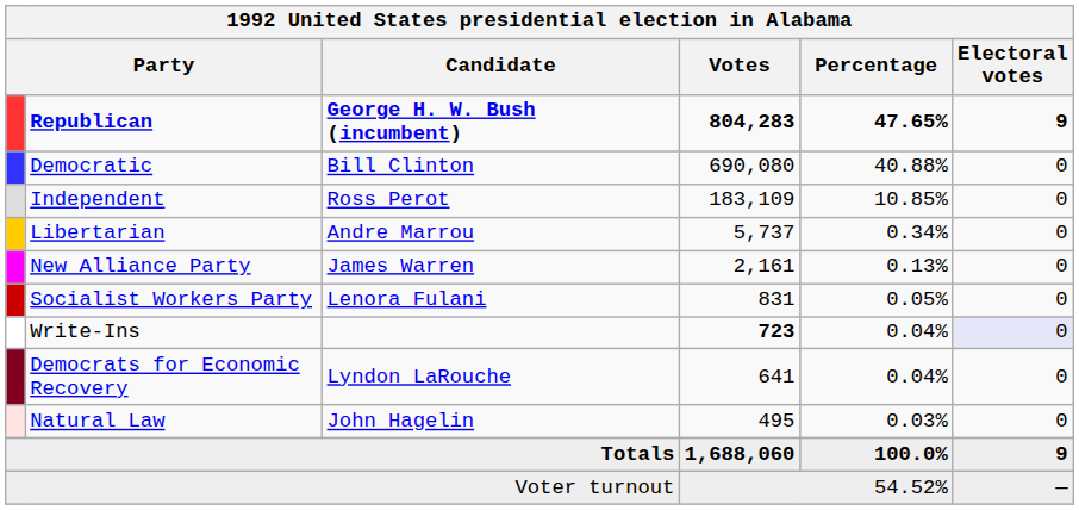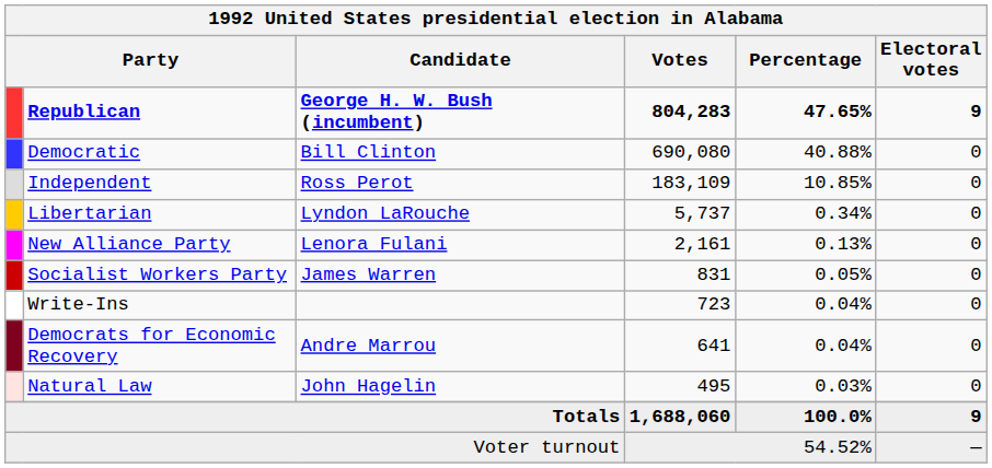Libertarian | Candidate: Andre Marrou -> Lyndon LaRouche
New Alliance Party | Candidate: James Warren -> Lenora Fulani
Socialist Workers Party | Candidate: Lenora Fulani -> James Warren
Write-Ins | Votes: bold -> normal
Write-Ins | Electoral votes: lavender background -> no background
Democrats for Economic Recovery | Candidate: Lyndon LaRouche -> Andre Marrou
